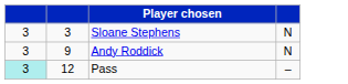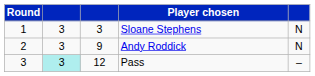+ column: Round | 1 | 2 | 3
